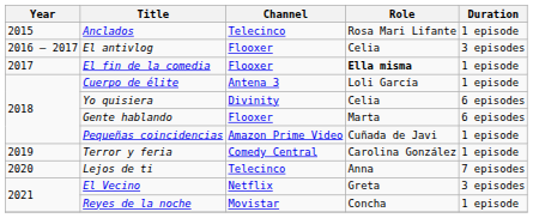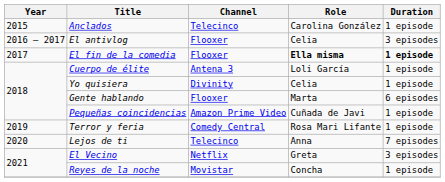Anclados | Role: Rosa Mari Lifante -> Carolina González
El fin de la comedia | Duration: normal -> bold
Yo quisiera | Duration: 6 episodes -> 1 episode
Terror y feria | Role: Carolina González -> Rosa Mari Lifante
